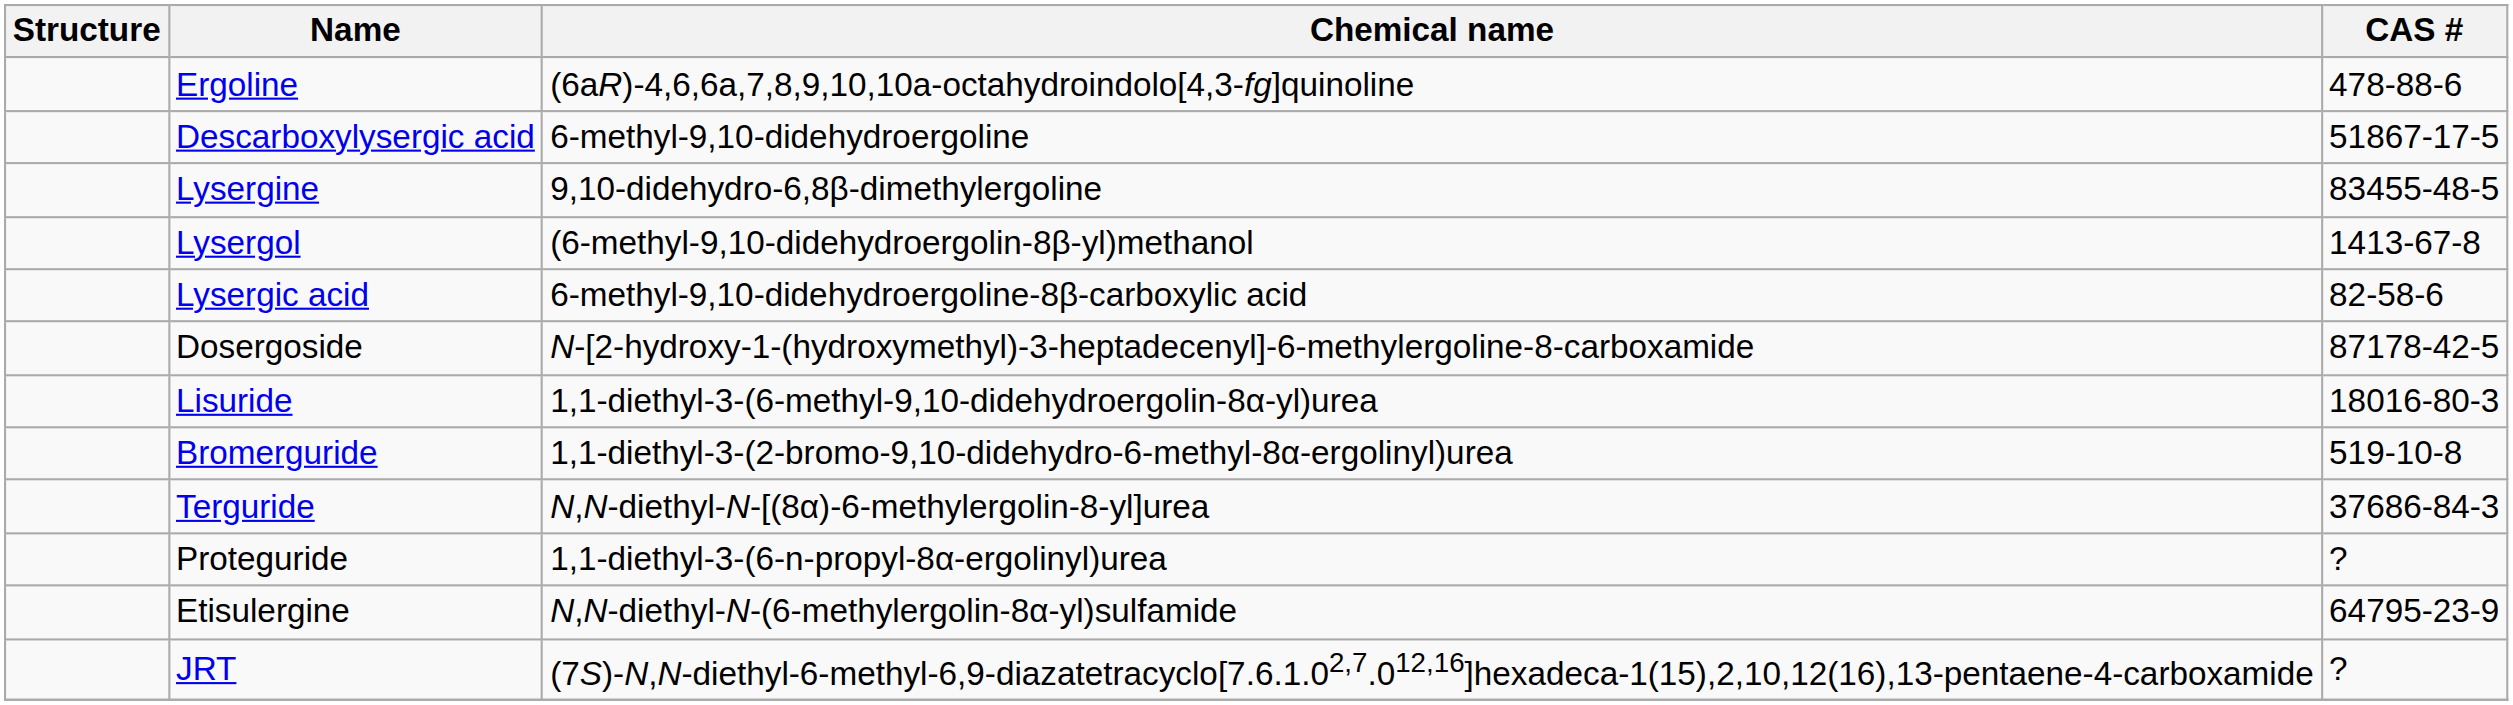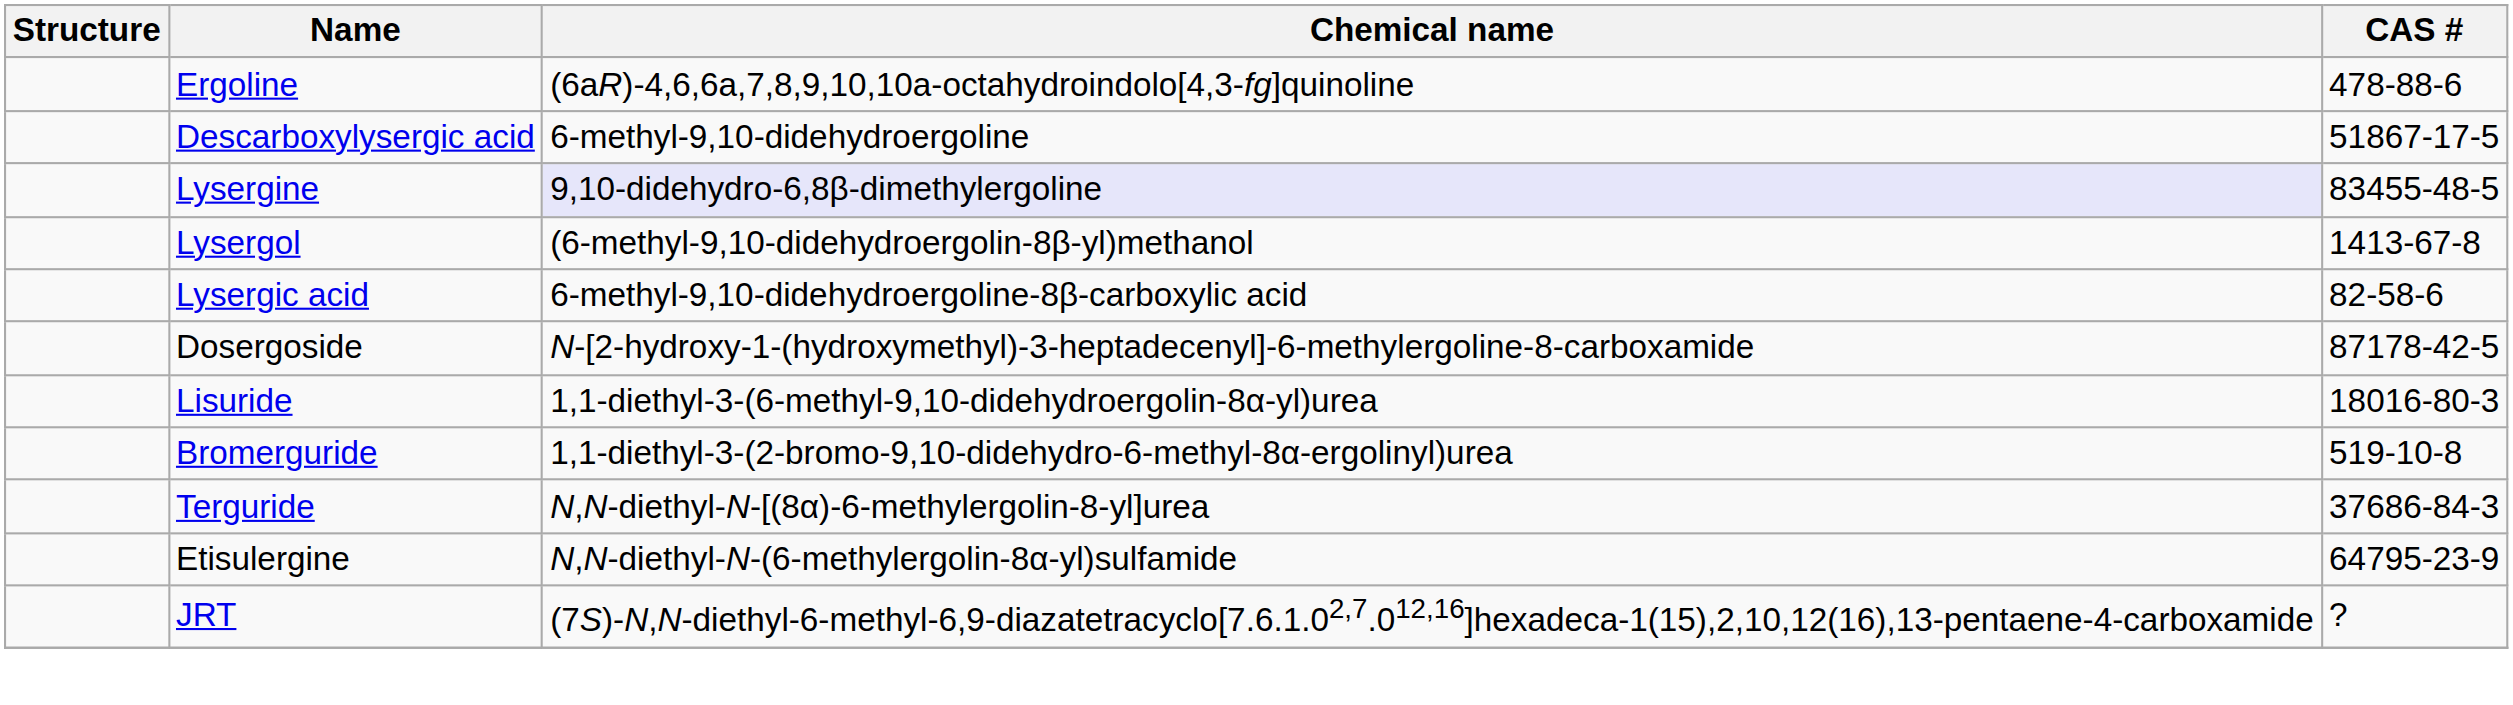Lysergine | Chemical name: no background -> lavender background
- row: Proteguride | 1,1-diethyl-3-(6-n-propyl-8α-ergolinyl)urea | ?
